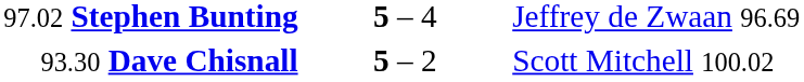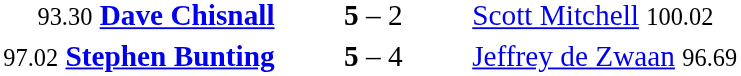rows swapped: 93.30 Dave Chisnall <-> 97.02 Stephen Bunting
